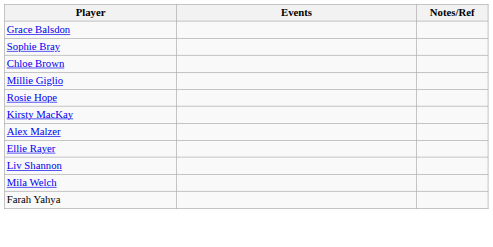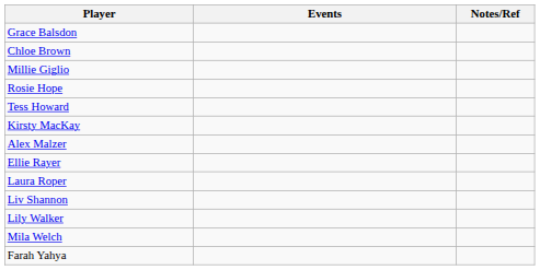- row: Sophie Bray
+ row: Tess Howard
+ row: Laura Roper
+ row: Lily Walker
